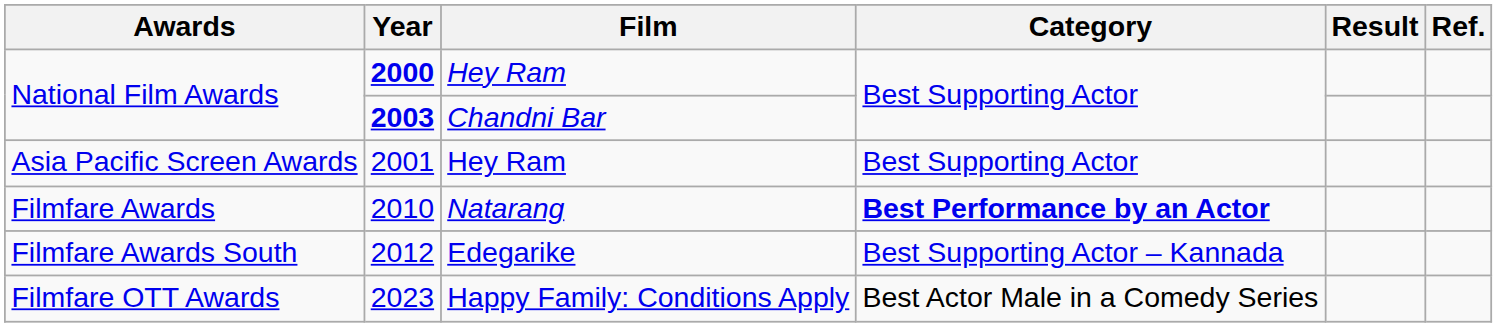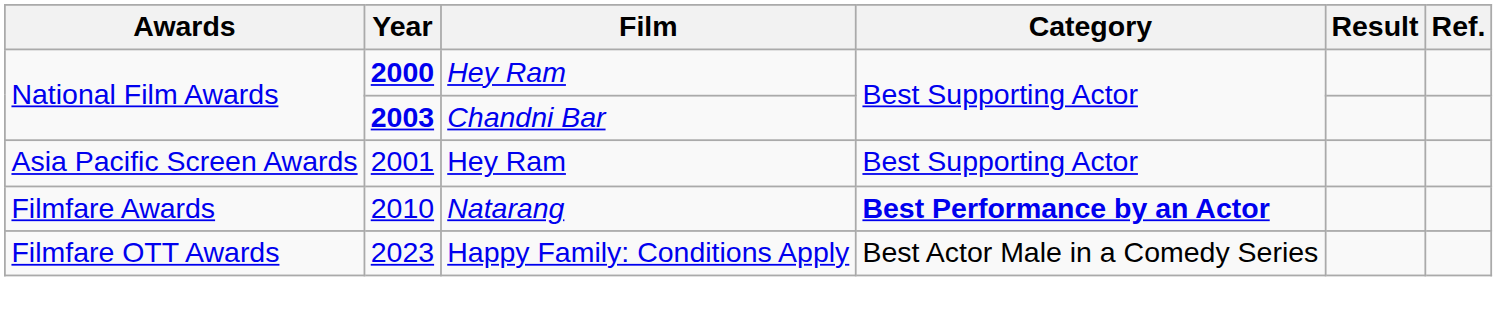- row: Filmfare Awards South | 2012 | Edegarike | Best Supporting Actor – Kannada
